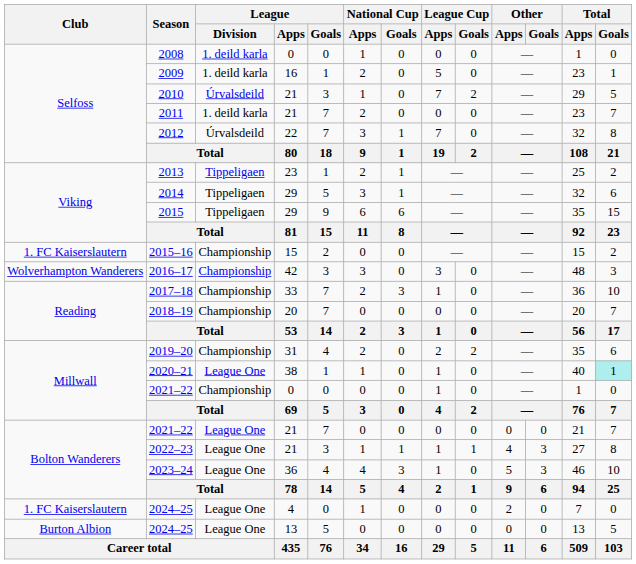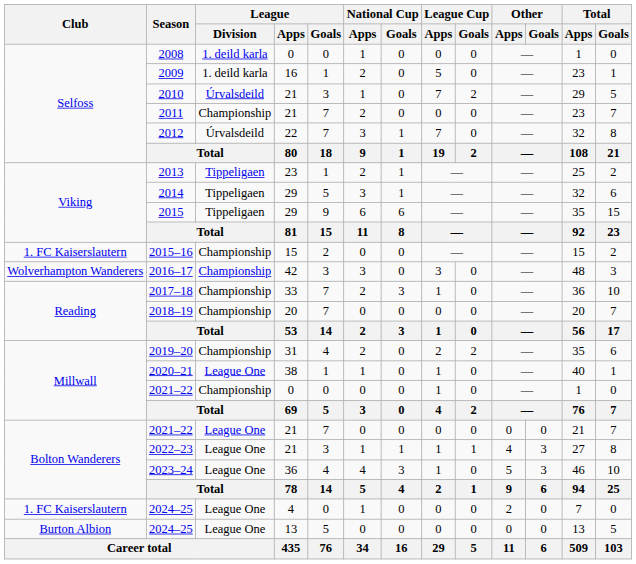2011 | League / Division: 1. deild karla -> Championship
2020–21 | Total / Goals: paleturquoise background -> no background
